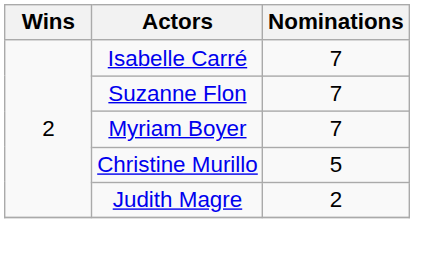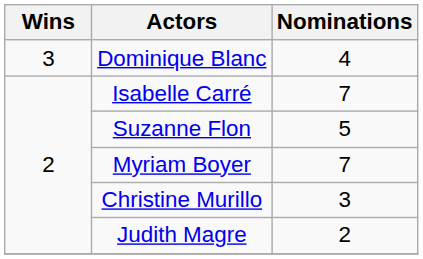+ row: 3 | Dominique Blanc | 4
Suzanne Flon | Nominations: 7 -> 5
Christine Murillo | Nominations: 5 -> 3
